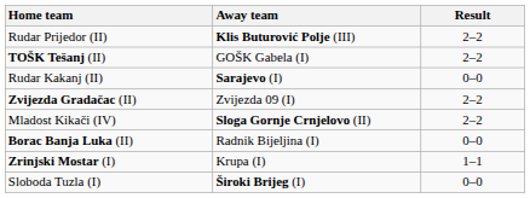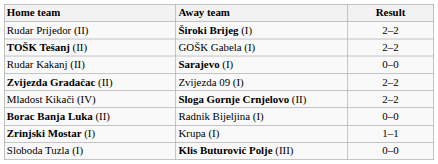Rudar Prijedor (II) | Away team: Klis Buturović Polje (III) -> Široki Brijeg (I)
Sloboda Tuzla (I) | Away team: Široki Brijeg (I) -> Klis Buturović Polje (III)
